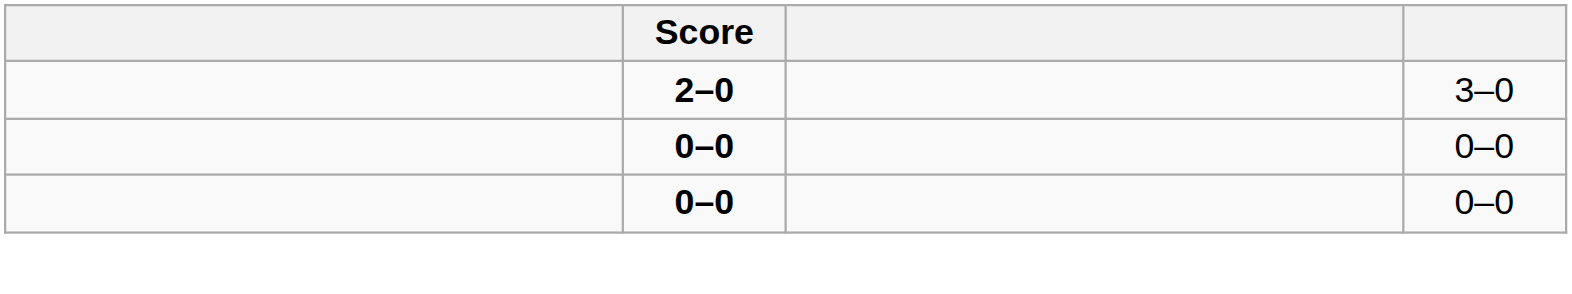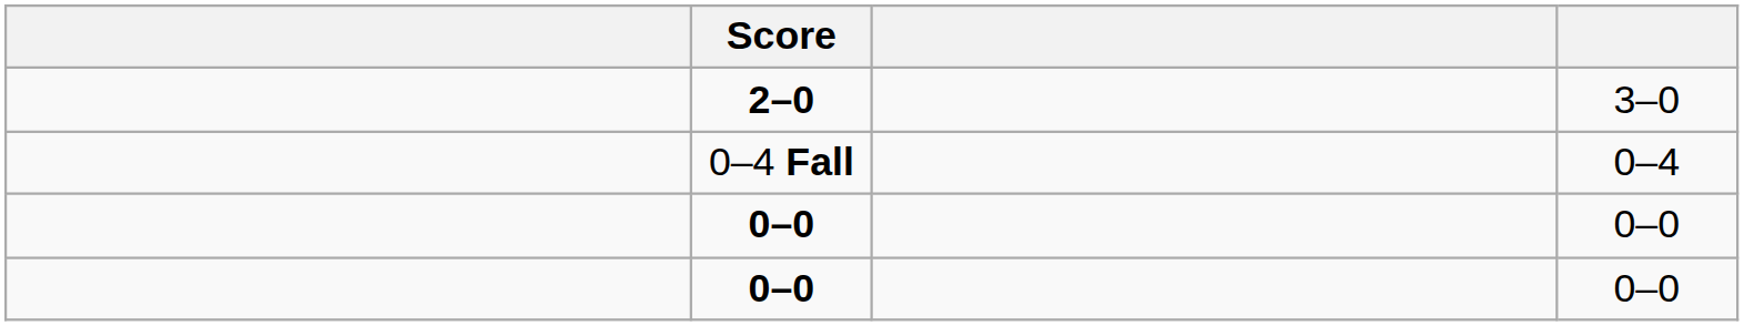+ row: 0–4 Fall | 0–4
